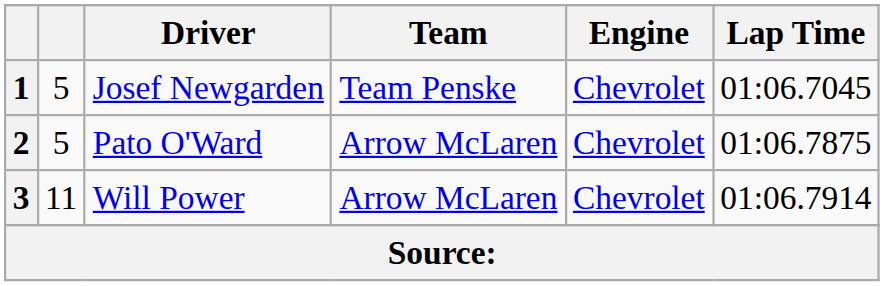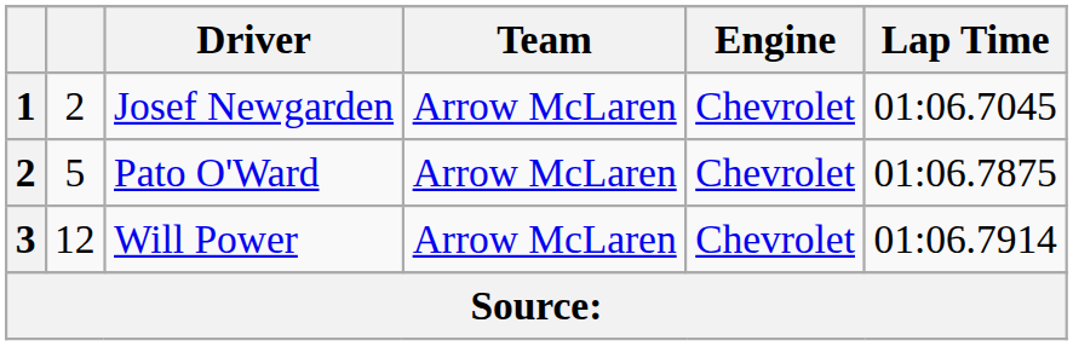Josef Newgarden | column 2: 5 -> 2
Josef Newgarden | Team: Team Penske -> Arrow McLaren
Will Power | column 2: 11 -> 12
